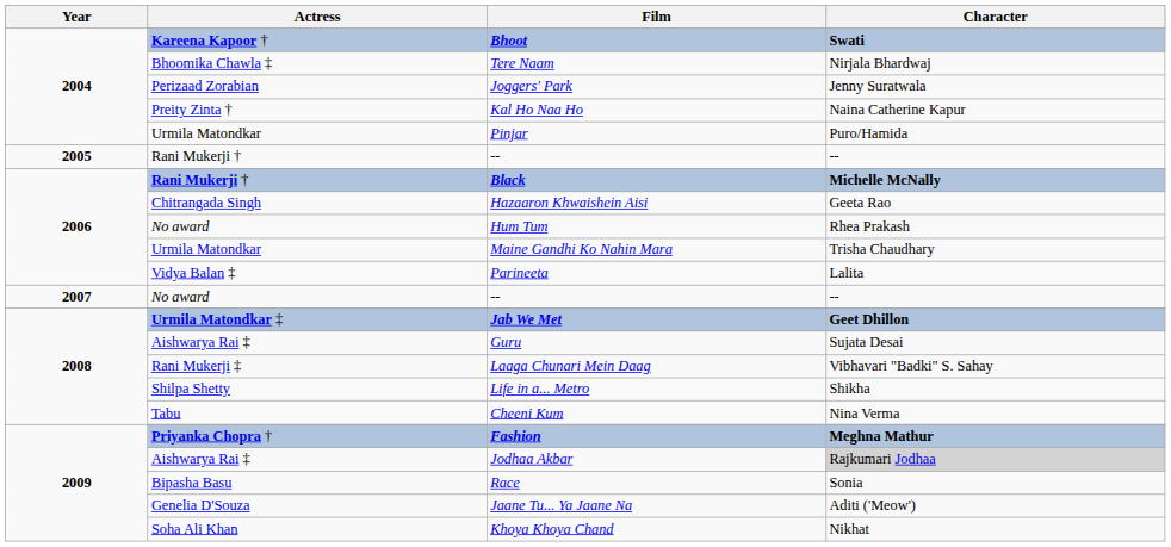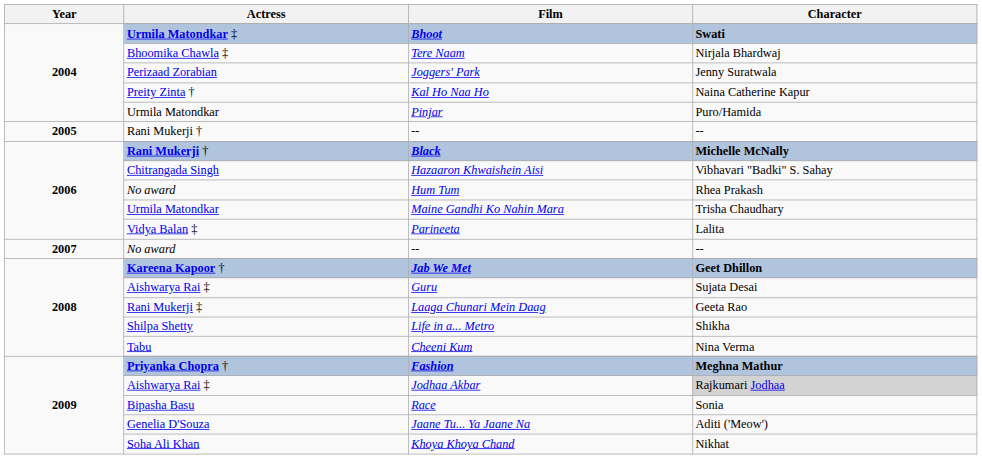Bhoot | Actress: Kareena Kapoor † -> Urmila Matondkar ‡
Hazaaron Khwaishein Aisi | Character: Geeta Rao -> Vibhavari "Badki" S. Sahay
Jab We Met | Actress: Urmila Matondkar ‡ -> Kareena Kapoor †
Laaga Chunari Mein Daag | Character: Vibhavari "Badki" S. Sahay -> Geeta Rao
